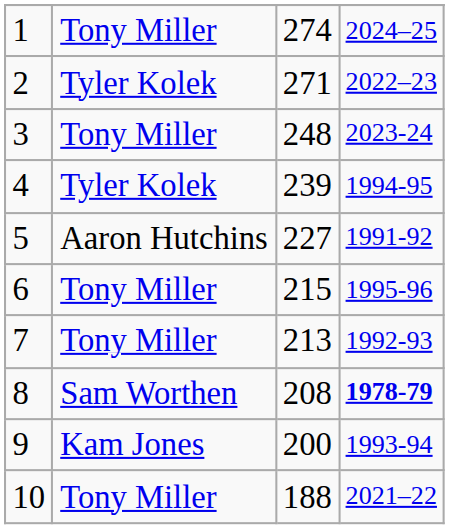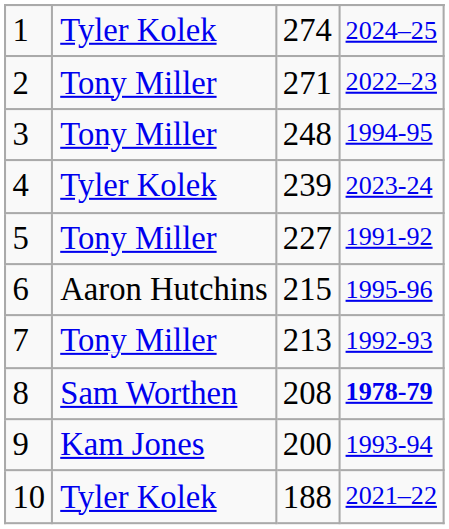1 | column 2: Tony Miller -> Tyler Kolek
2 | column 2: Tyler Kolek -> Tony Miller
3 | column 4: 2023-24 -> 1994-95
4 | column 4: 1994-95 -> 2023-24
5 | column 2: Aaron Hutchins -> Tony Miller
6 | column 2: Tony Miller -> Aaron Hutchins
10 | column 2: Tony Miller -> Tyler Kolek
